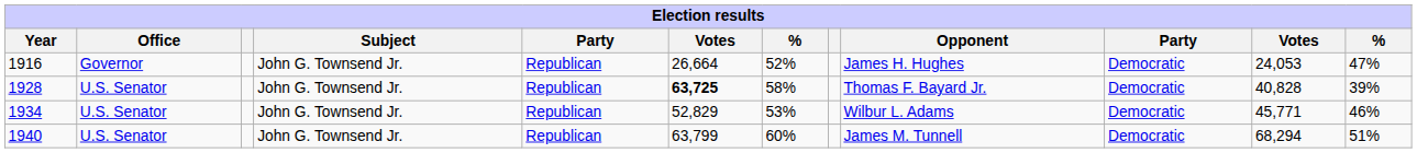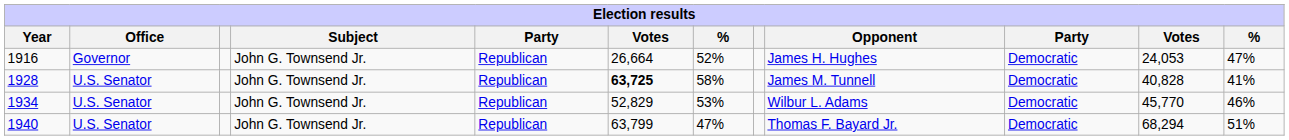1928 | Opponent: Thomas F. Bayard Jr. -> James M. Tunnell
1928 | column 12: 39% -> 41%
1934 | column 11: 45,771 -> 45,770
1940 | column 7: 60% -> 47%
1940 | Opponent: James M. Tunnell -> Thomas F. Bayard Jr.
